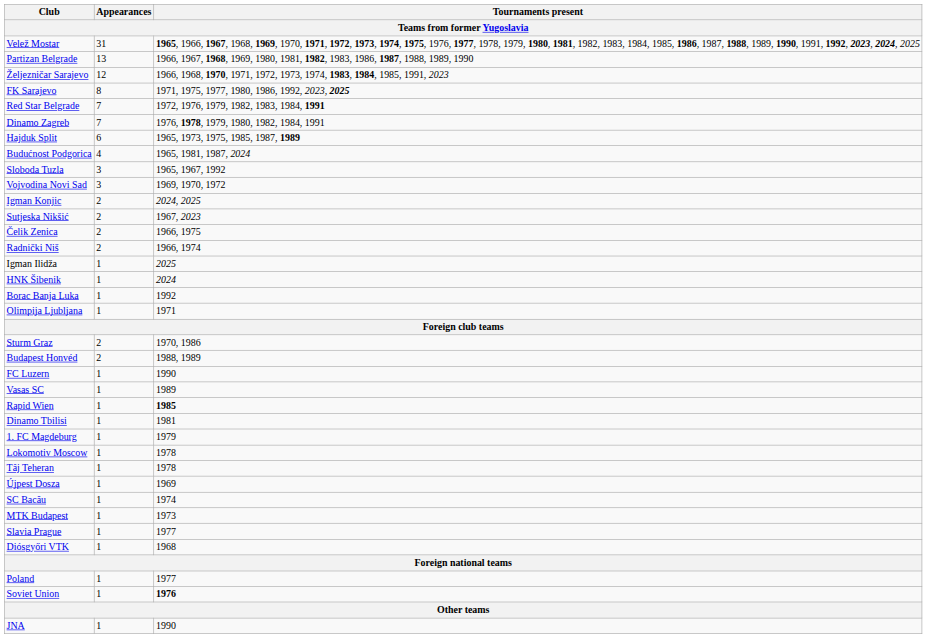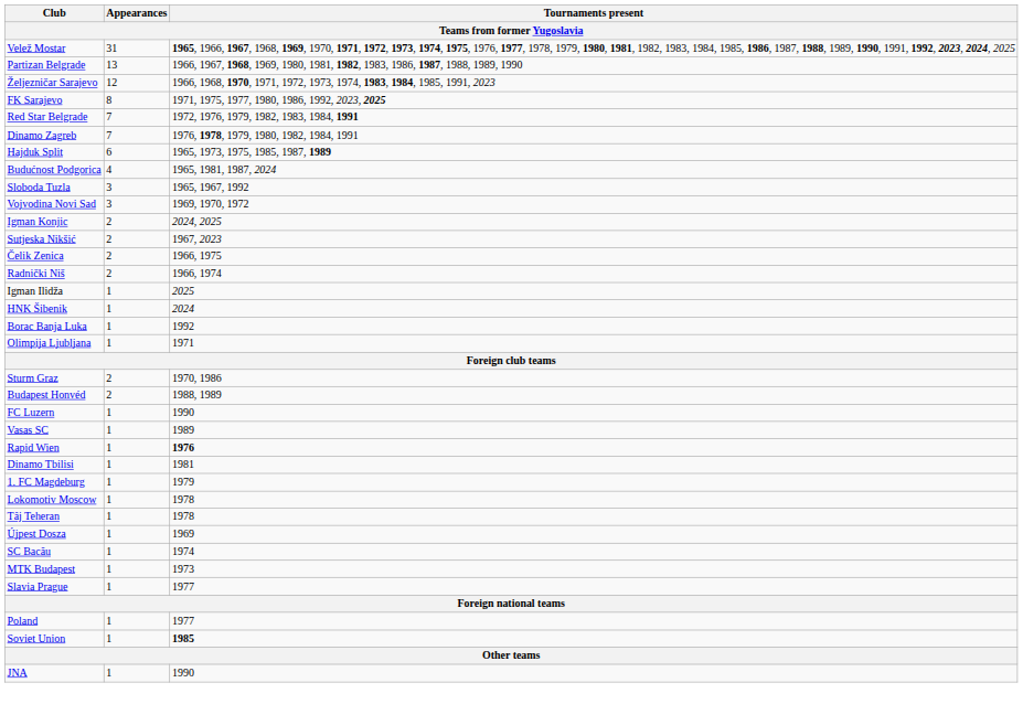Rapid Wien | Tournaments present: 1985 -> 1976
- row: Diósgyőri VTK | 1 | 1968
Soviet Union | Tournaments present: 1976 -> 1985
